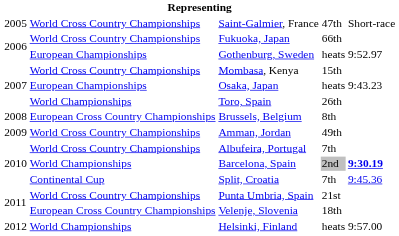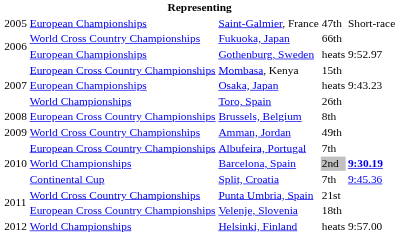Saint-Galmier, France | column 2: World Cross Country Championships -> European Championships
Mombasa, Kenya | column 2: World Cross Country Championships -> European Cross Country Championships
Albufeira, Portugal | column 2: World Cross Country Championships -> European Cross Country Championships
